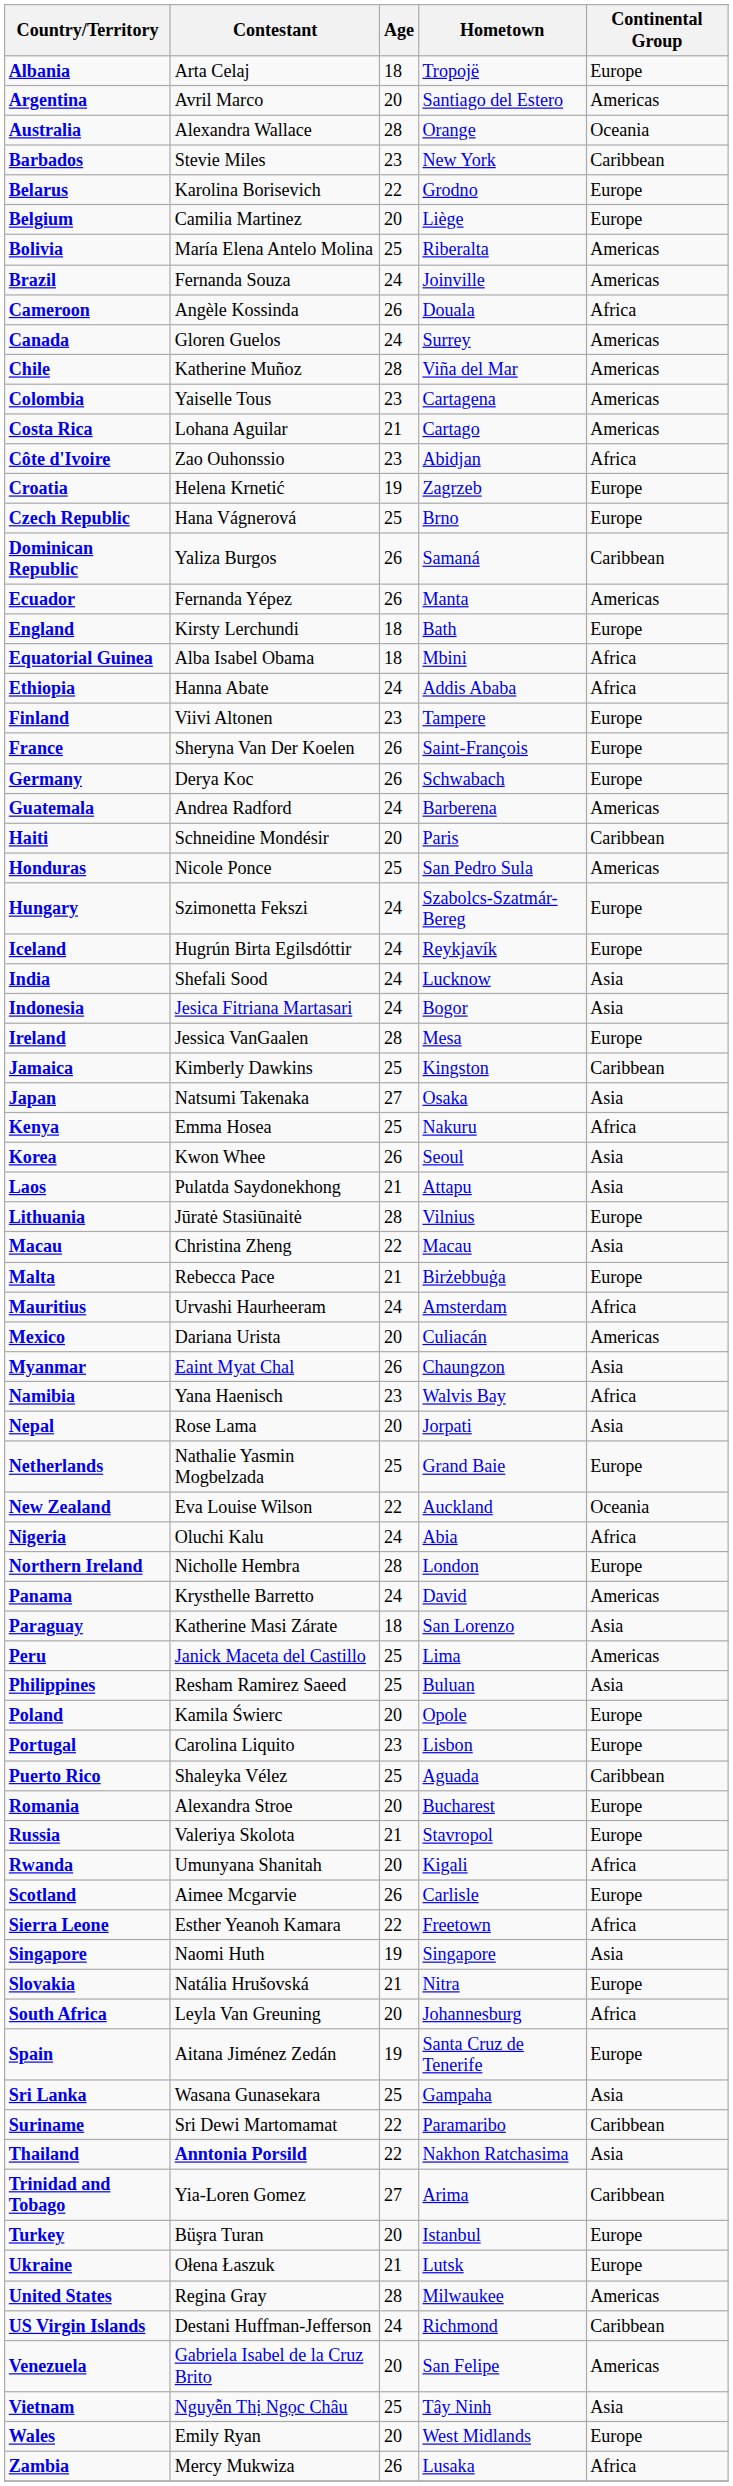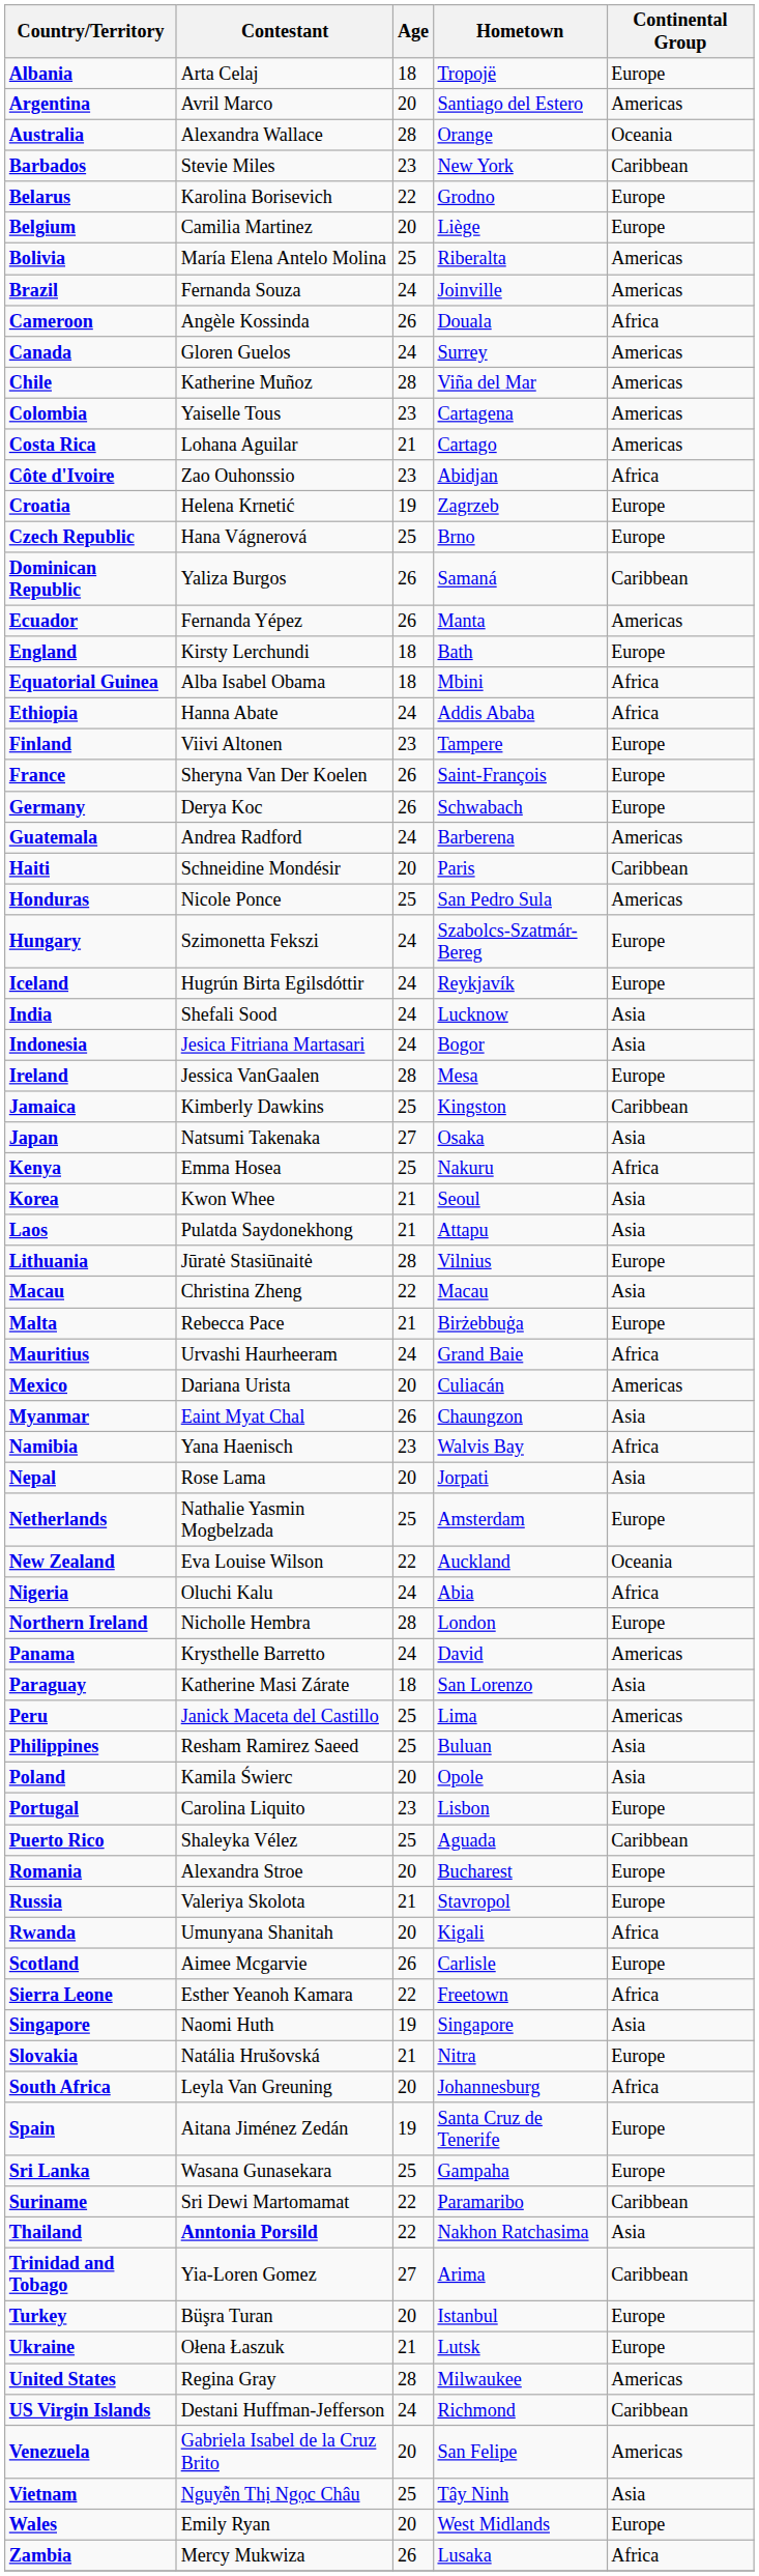Korea | Age: 26 -> 21
Mauritius | Hometown: Amsterdam -> Grand Baie
Netherlands | Hometown: Grand Baie -> Amsterdam
Poland | Continental Group: Europe -> Asia
Sri Lanka | Continental Group: Asia -> Europe
